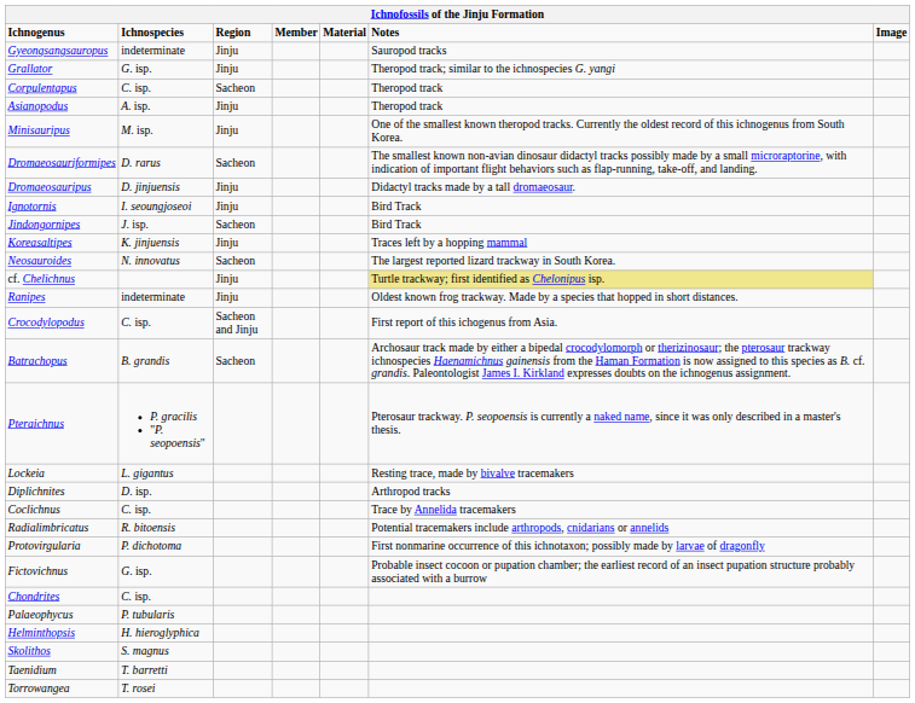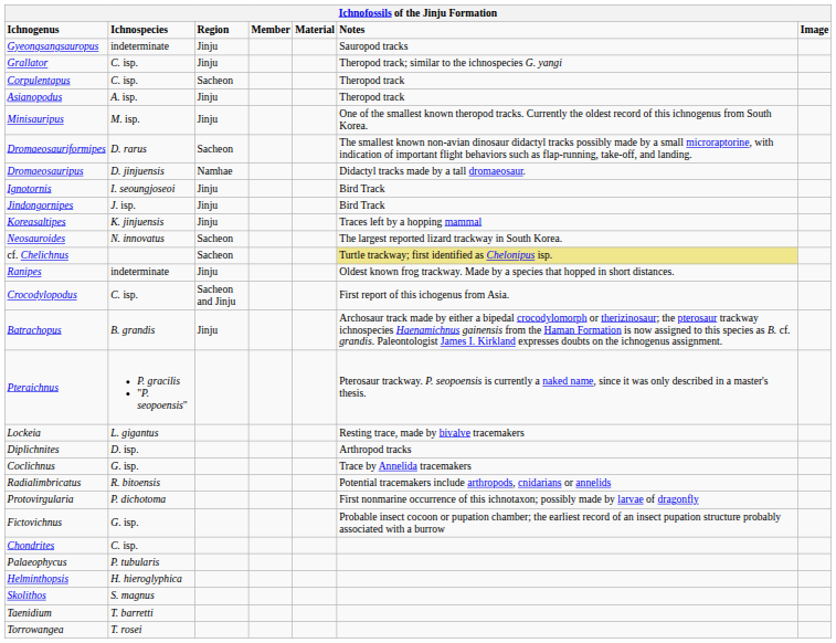Grallator | Ichnospecies: G. isp. -> C. isp.
Dromaeosauripus | Region: Jinju -> Namhae
Jindongornipes | Region: Sacheon -> Jinju
cf. Chelichnus | Region: Jinju -> Sacheon
Batrachopus | Region: Sacheon -> Jinju
Coclichnus | Ichnospecies: C. isp. -> G. isp.
